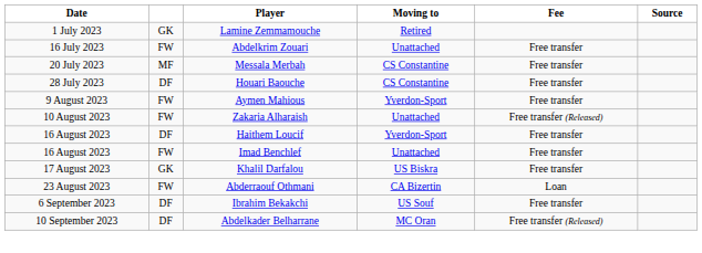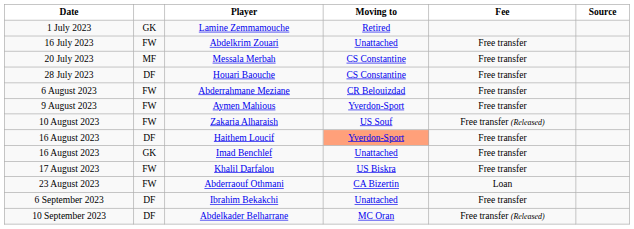+ row: 6 August 2023 | FW | Abderrahmane Meziane | CR Belouizdad | Free transfer
Zakaria Alharaish | Moving to: Unattached -> US Souf
Haithem Loucif | Moving to: no background -> lightsalmon background
Imad Benchlef | column 2: FW -> GK
Khalil Darfalou | column 2: GK -> FW
Ibrahim Bekakchi | Moving to: US Souf -> Unattached
